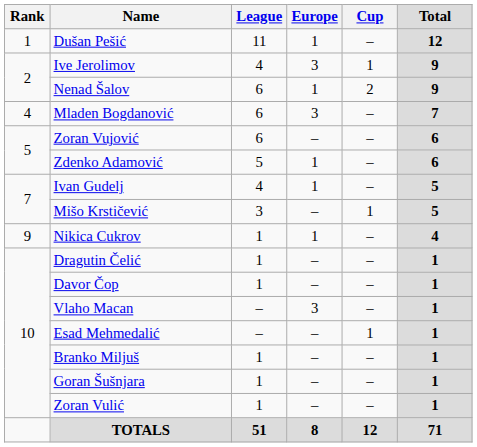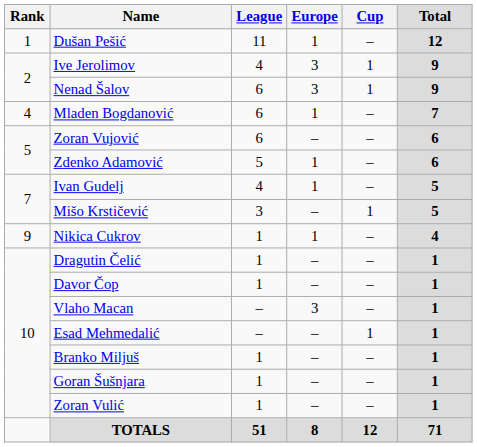Nenad Šalov | Europe: 1 -> 3
Nenad Šalov | Cup: 2 -> 1
Mladen Bogdanović | Europe: 3 -> 1
